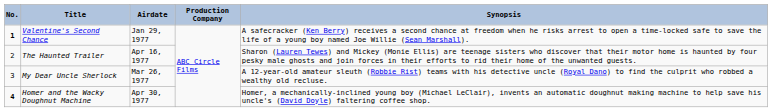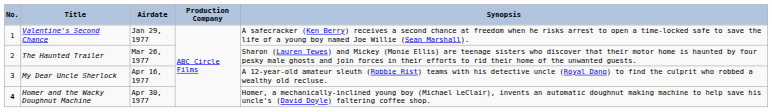Valentine's Second Chance | No.: bold -> normal
The Haunted Trailer | Airdate: Apr 16, 1977 -> Mar 26, 1977
My Dear Uncle Sherlock | Airdate: Mar 26, 1977 -> Apr 16, 1977
